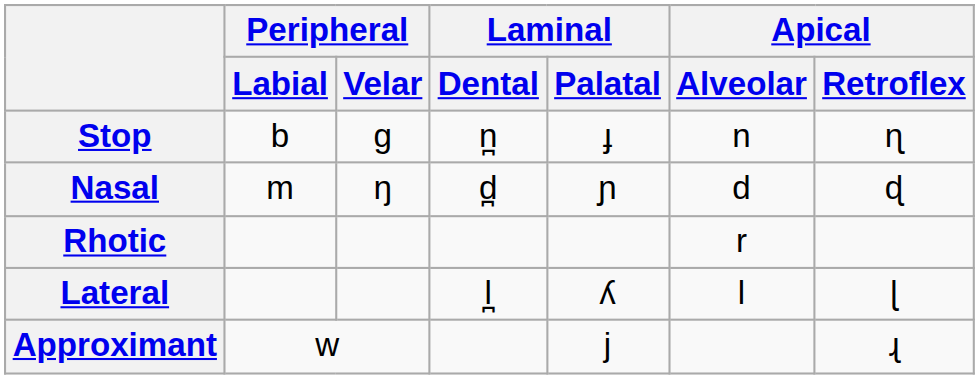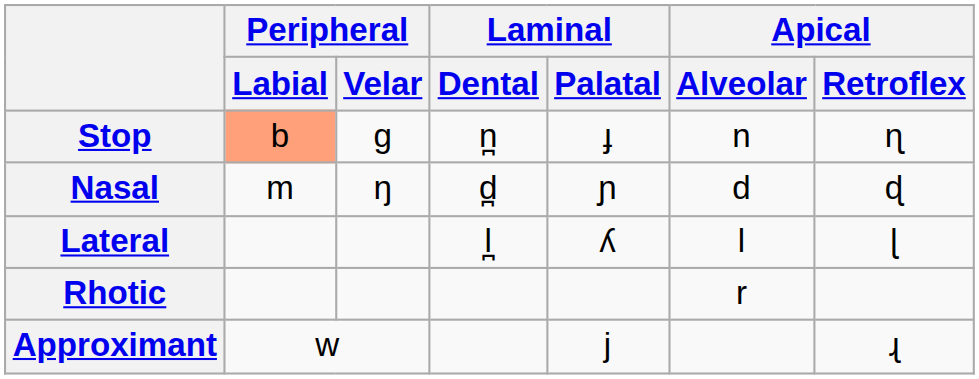Stop | Peripheral / Labial: no background -> lightsalmon background
rows swapped: Lateral <-> Rhotic
